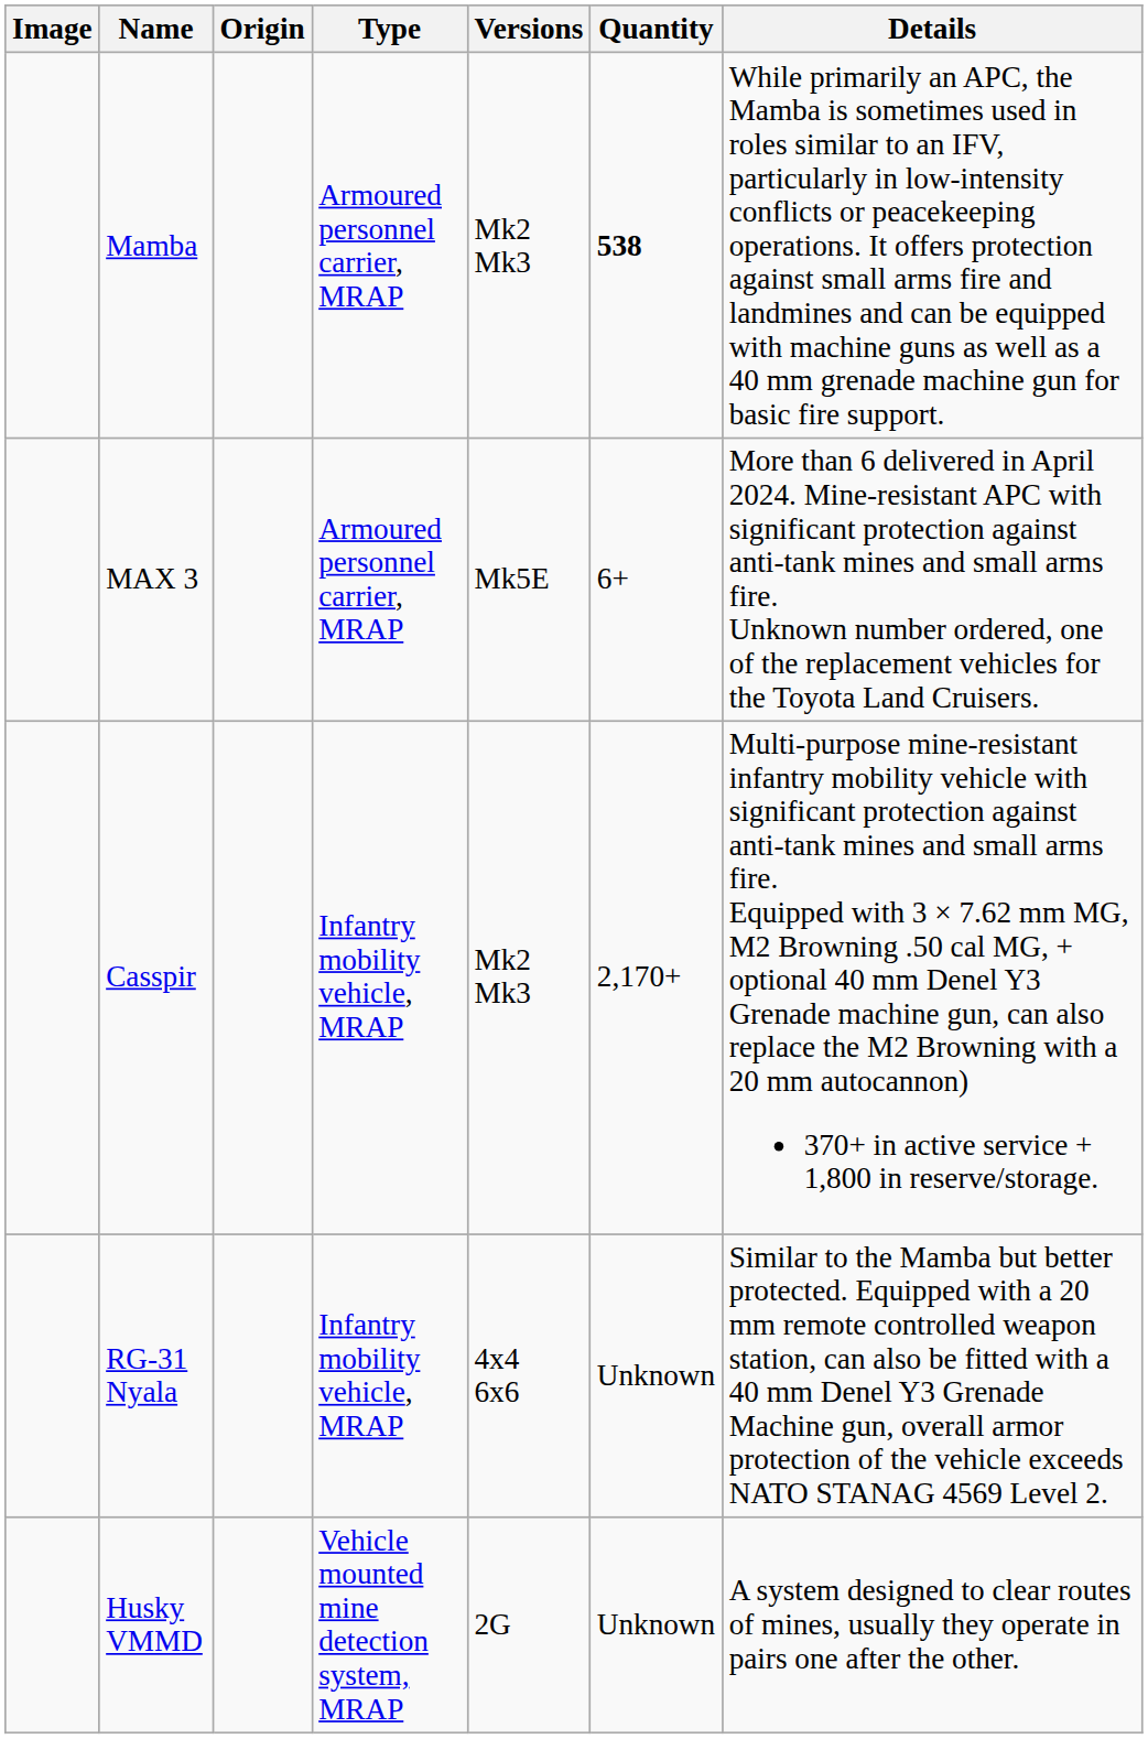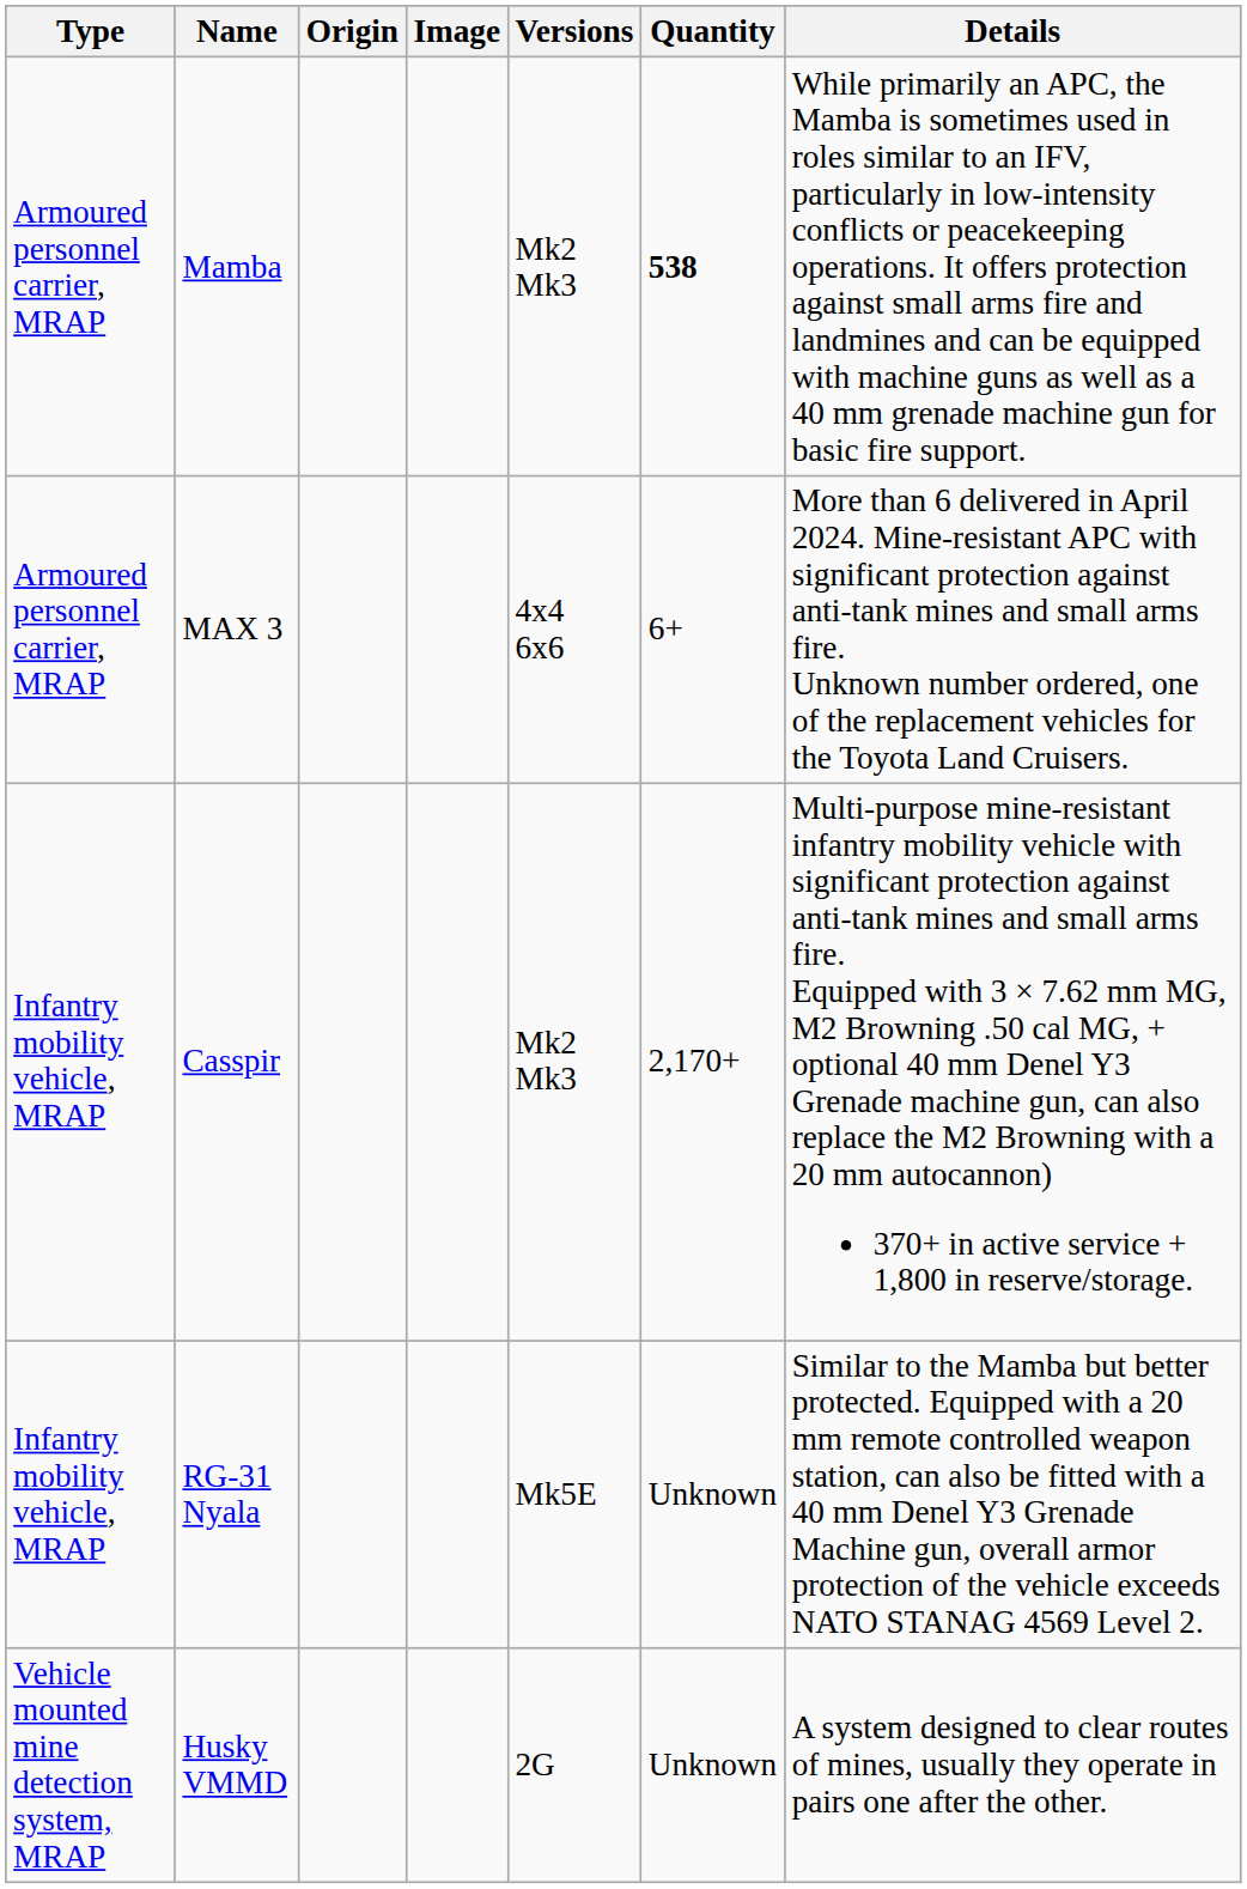columns swapped: Image <-> Type
MAX 3 | Versions: Mk5E -> 4x4 6x6
RG-31 Nyala | Versions: 4x4 6x6 -> Mk5E
